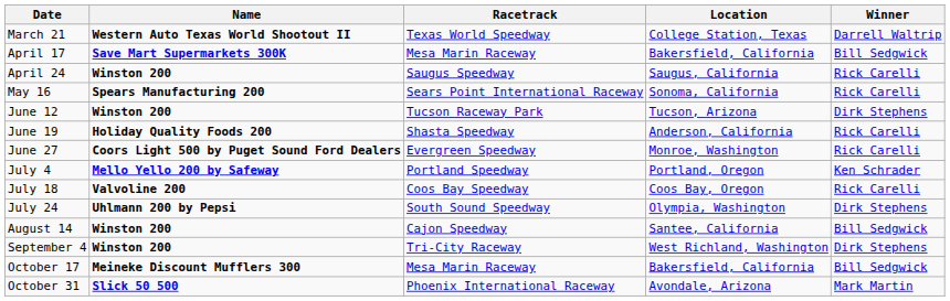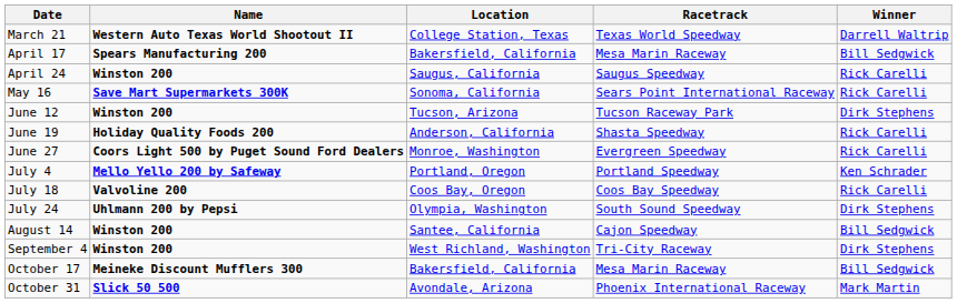columns swapped: Racetrack <-> Location
April 17 | Name: Save Mart Supermarkets 300K -> Spears Manufacturing 200
May 16 | Name: Spears Manufacturing 200 -> Save Mart Supermarkets 300K
